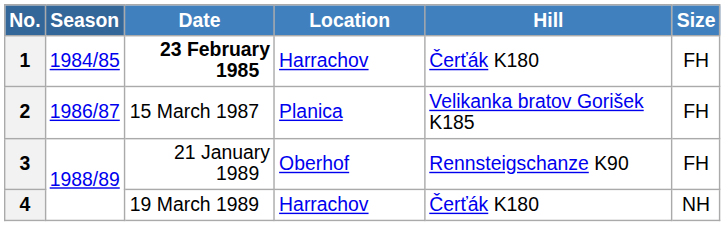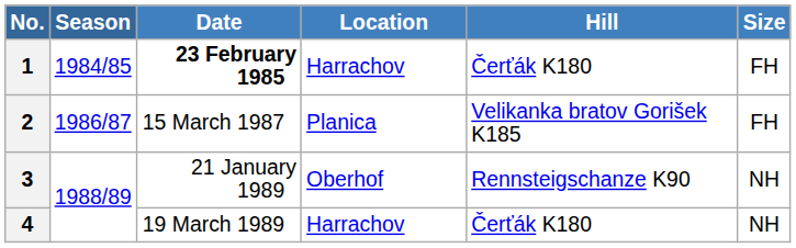3 | Size: FH -> NH
